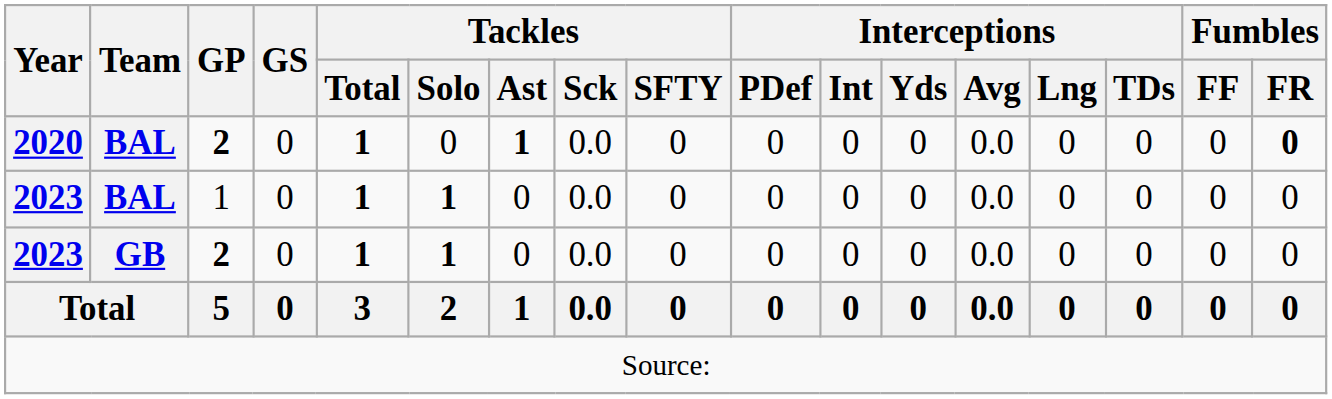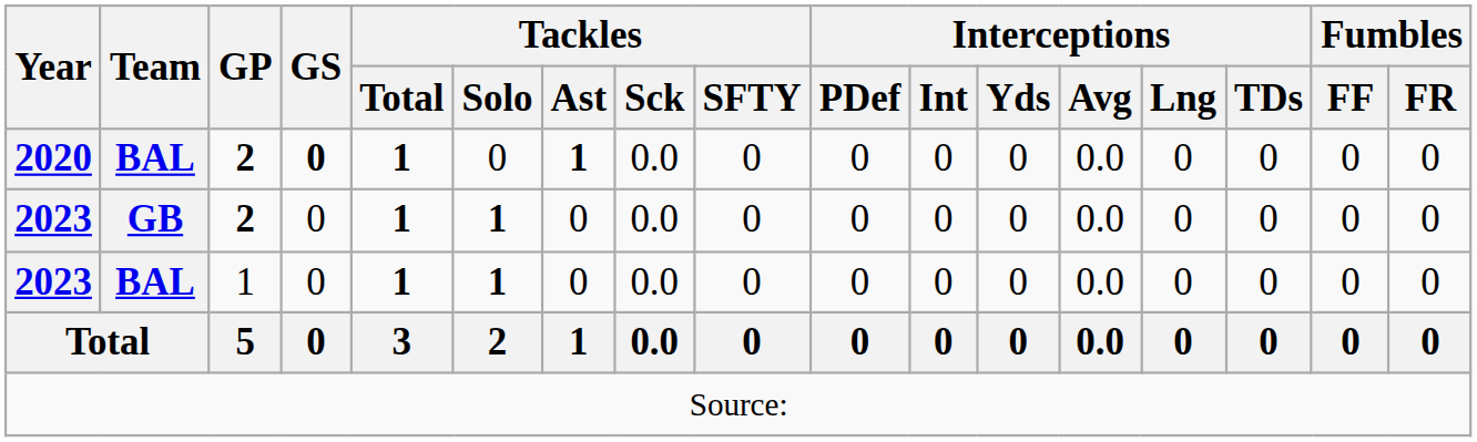2020 | GS: normal -> bold
2020 | Fumbles / FR: bold -> normal
rows swapped: 2023 / BAL <-> 2023 / GB
